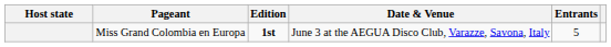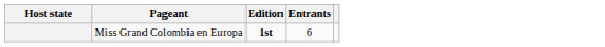- column: Date & Venue | June 3 at the AEGUA Disco Club, Varazze, Savona, Italy
Miss Grand Colombia en Europa | Entrants: 5 -> 6
